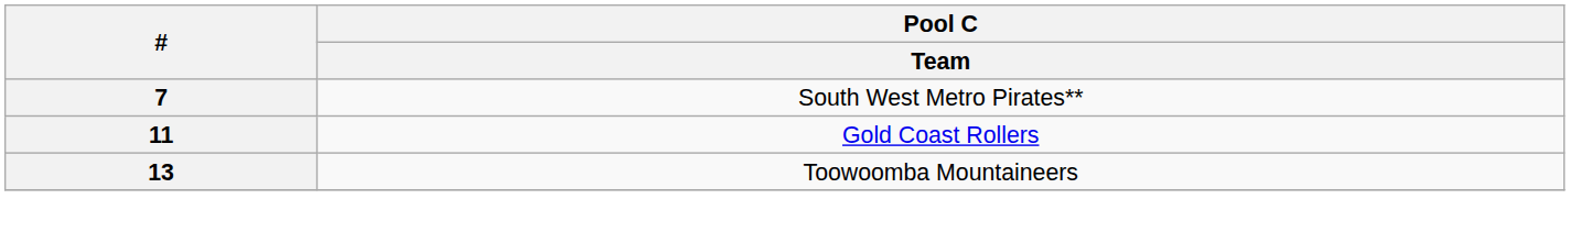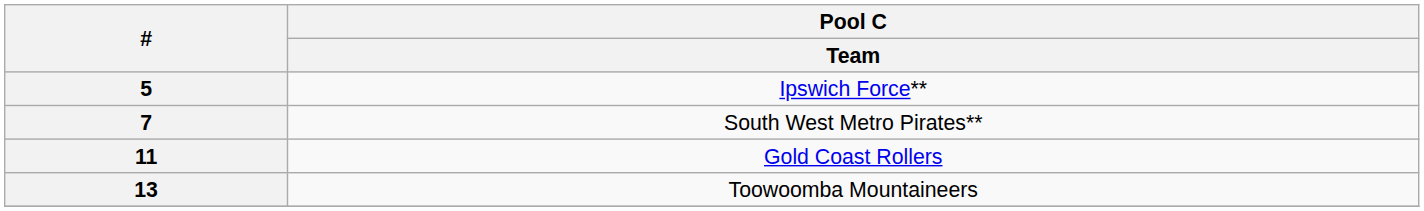+ row: 5 | Ipswich Force**
